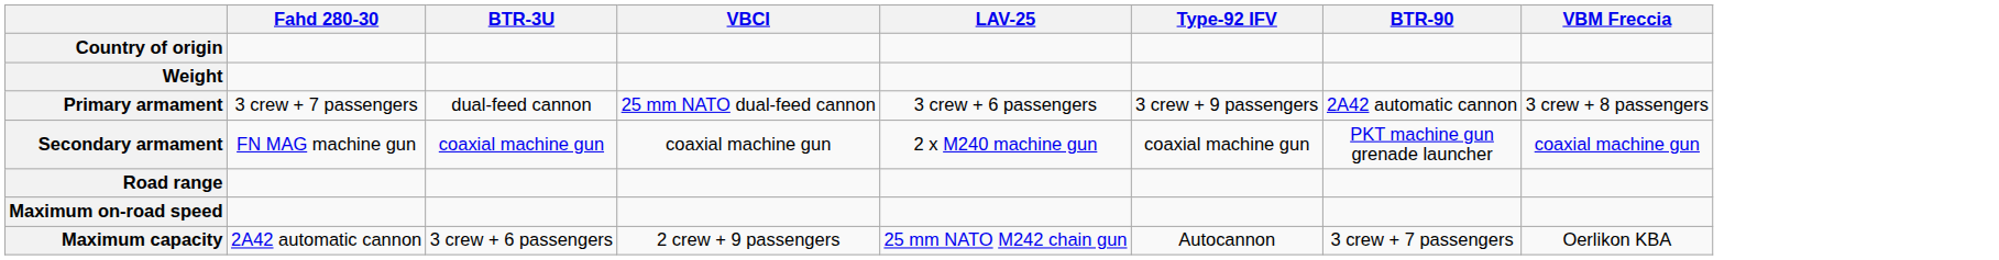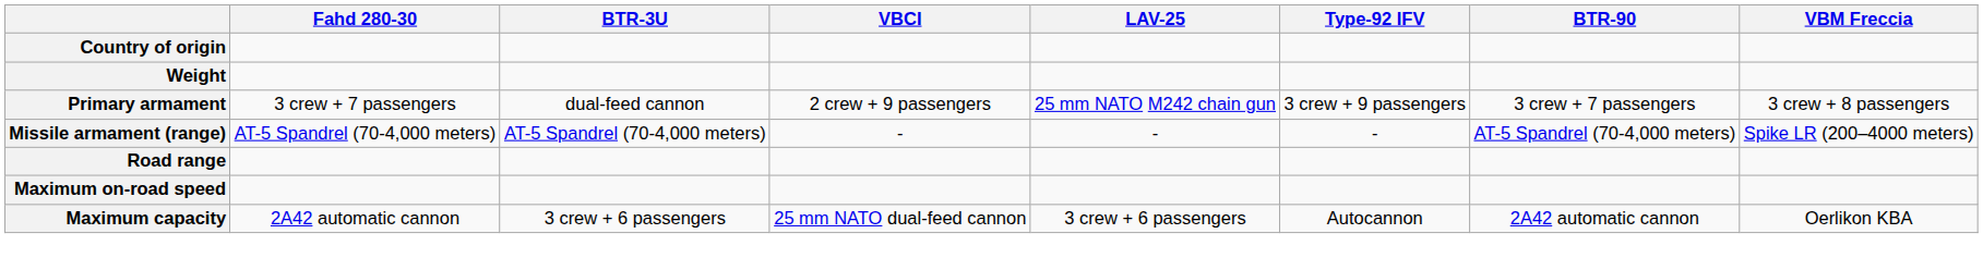Primary armament | VBCI: 25 mm NATO dual-feed cannon -> 2 crew + 9 passengers
Primary armament | LAV-25: 3 crew + 6 passengers -> 25 mm NATO M242 chain gun
Primary armament | BTR-90: 2A42 automatic cannon -> 3 crew + 7 passengers
- row: Secondary armament | FN MAG machine gun | coaxial machine gun | coaxial machine gun | 2 x M240 machine gun | coaxial machine gun | PKT machine gun grenade launcher | coaxial machine gun
+ row: Missile armament (range) | AT-5 Spandrel (70-4,000 meters) | AT-5 Spandrel (70-4,000 meters) | - | - | - | AT-5 Spandrel (70-4,000 meters) | Spike LR (200–4000 meters)
Maximum capacity | VBCI: 2 crew + 9 passengers -> 25 mm NATO dual-feed cannon
Maximum capacity | LAV-25: 25 mm NATO M242 chain gun -> 3 crew + 6 passengers
Maximum capacity | BTR-90: 3 crew + 7 passengers -> 2A42 automatic cannon
